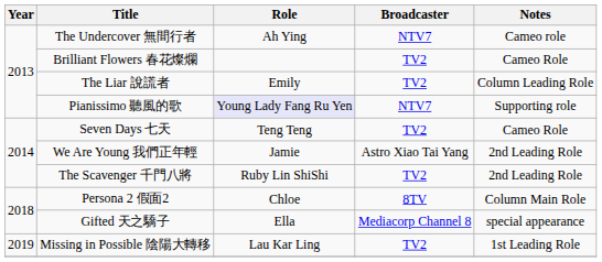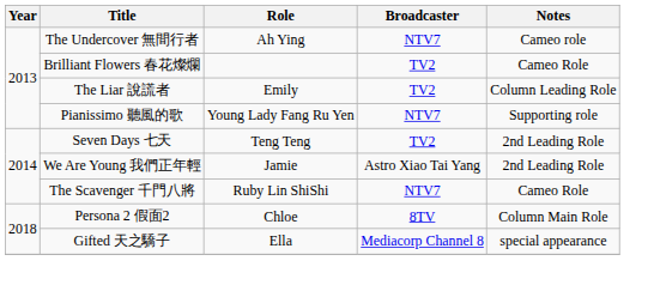Pianissimo 聽風的歌 | Role: lavender background -> no background
Seven Days 七天 | Notes: Cameo Role -> 2nd Leading Role
The Scavenger 千門八將 | Broadcaster: TV2 -> NTV7
The Scavenger 千門八將 | Notes: 2nd Leading Role -> Cameo Role
- row: 2019 | Missing in Possible 陰陽大轉移 | Lau Kar Ling | TV2 | 1st Leading Role
